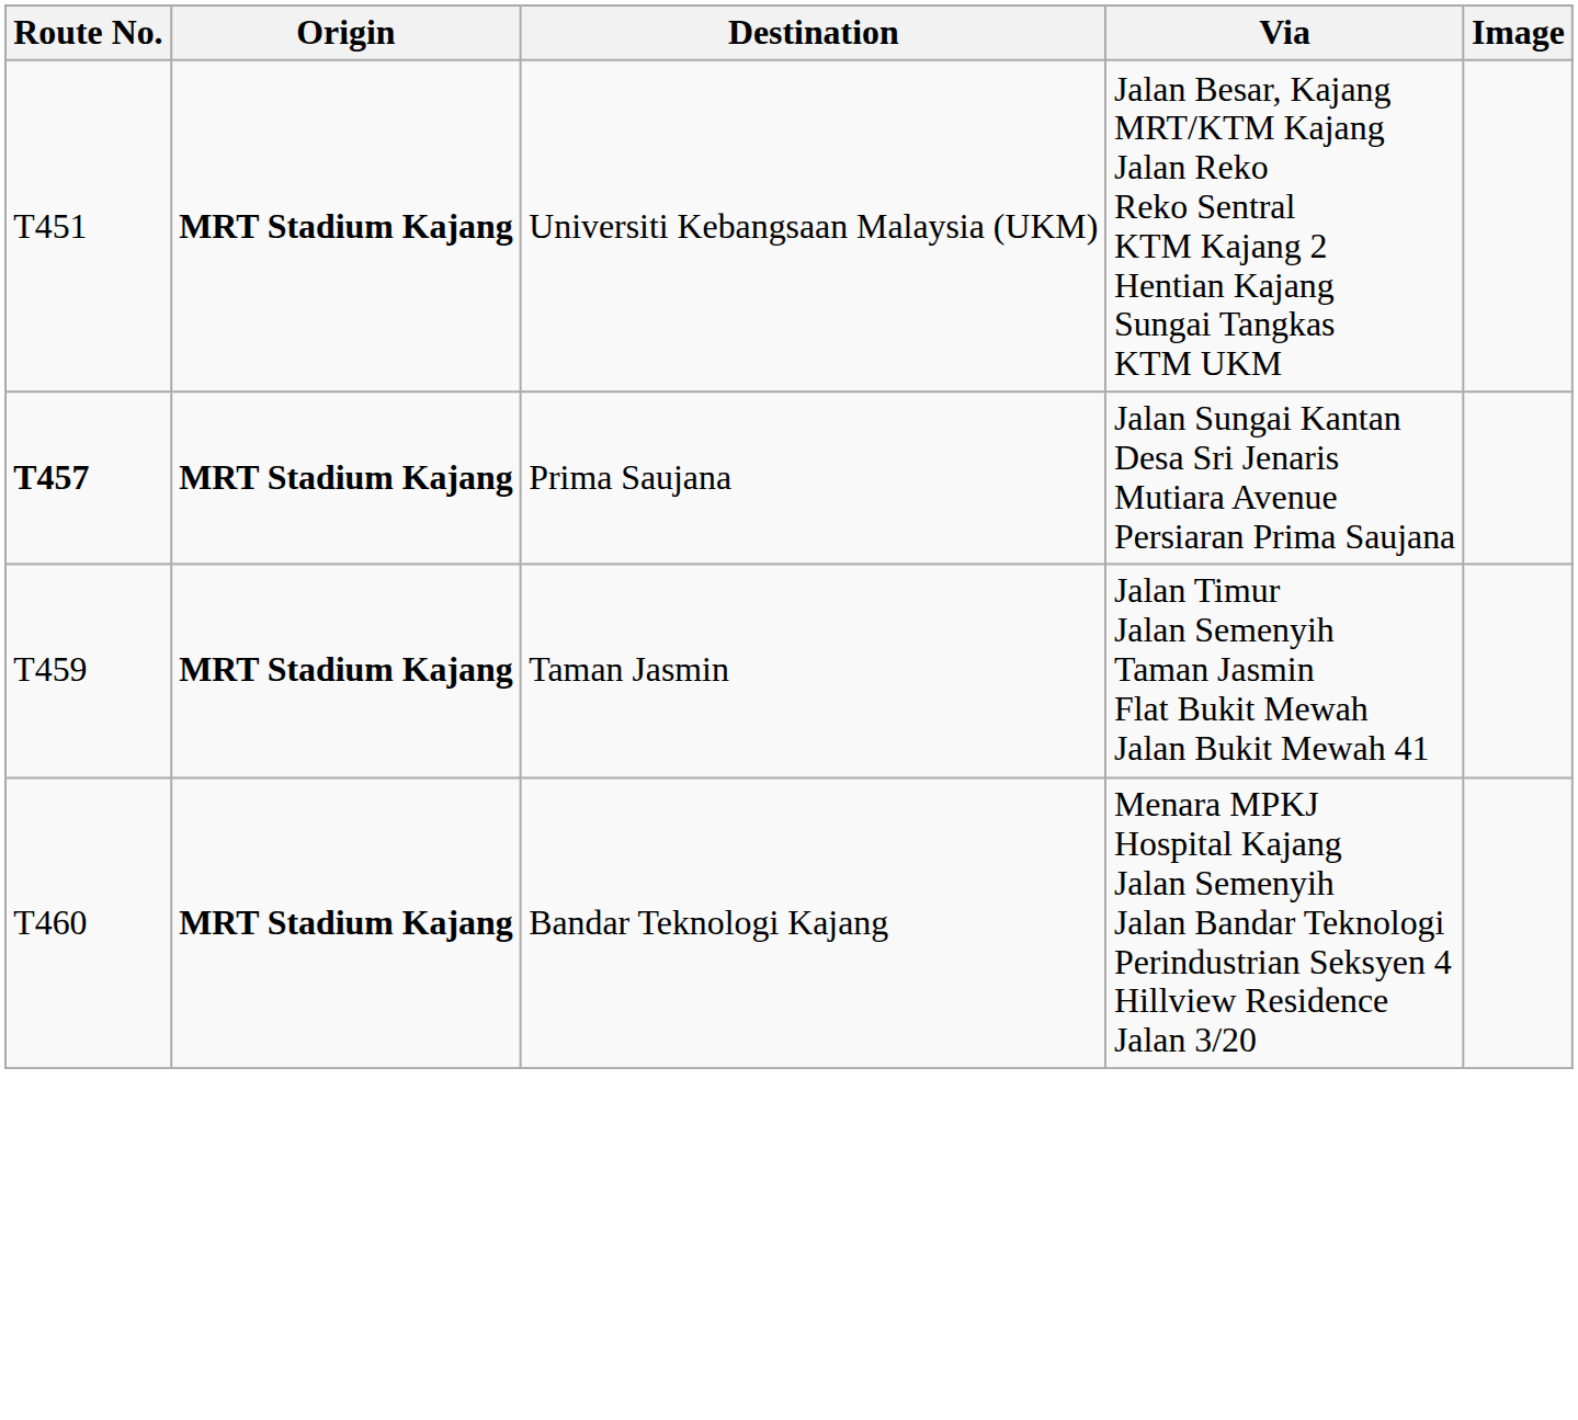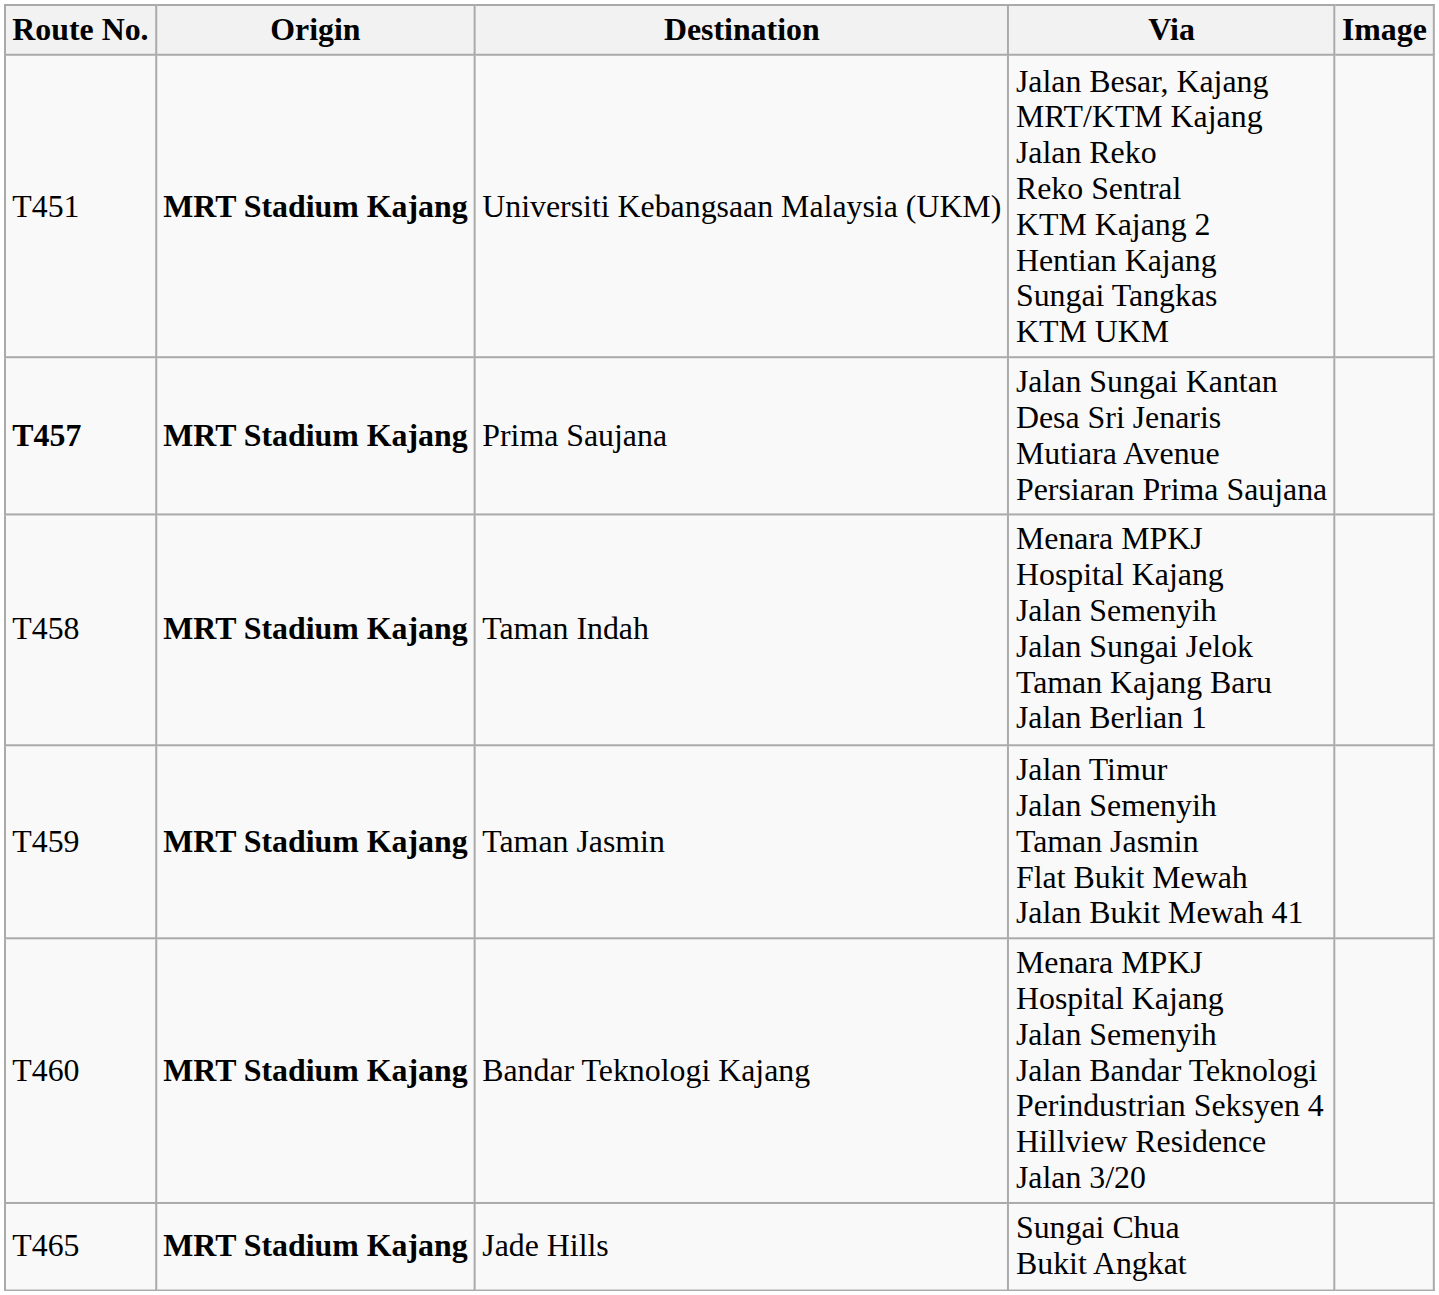+ row: T458 | MRT Stadium Kajang | Taman Indah | Menara MPKJ Hospital Kajang Jalan Semenyih Jalan Sungai Jelok Taman Kajang Baru Jalan Berlian 1
+ row: T465 | MRT Stadium Kajang | Jade Hills | Sungai Chua Bukit Angkat
